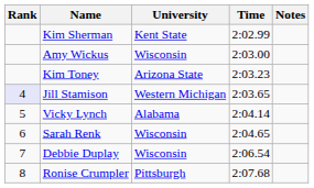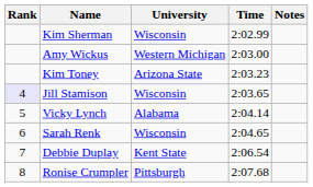Kim Sherman | University: Kent State -> Wisconsin
Amy Wickus | University: Wisconsin -> Western Michigan
Jill Stamison | University: Western Michigan -> Wisconsin
Debbie Duplay | University: Wisconsin -> Kent State
